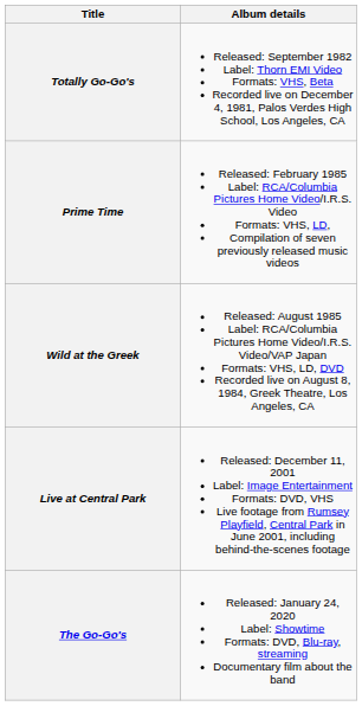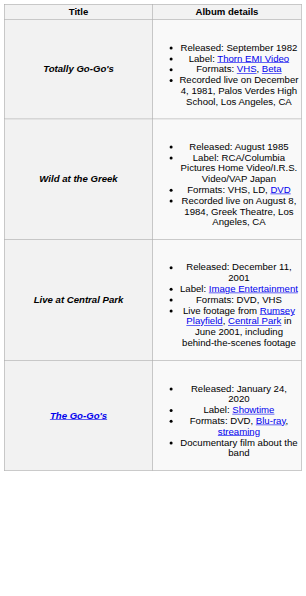- row: Prime Time | Released: February 1985 Label: RCA/Columbia Pictures Home Video/I.R.S. Video Formats: VHS, LD, Compilation of seven previously released music videos
